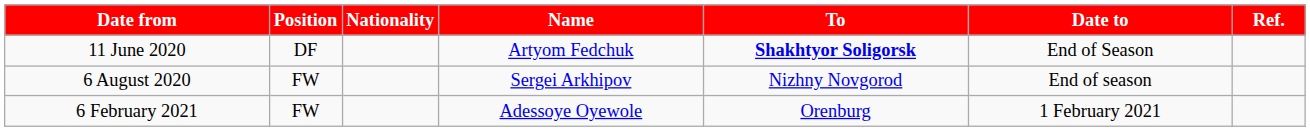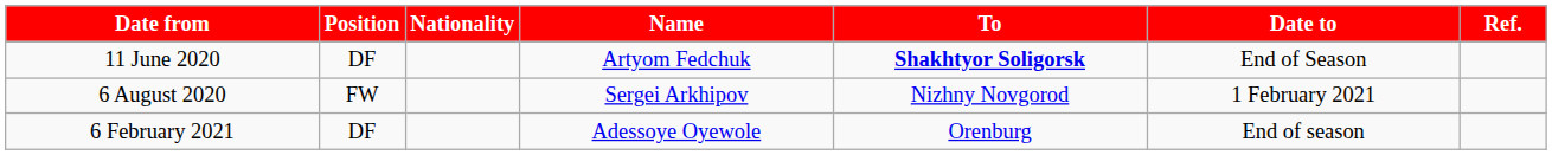6 August 2020 | Date to: End of season -> 1 February 2021
6 February 2021 | Position: FW -> DF
6 February 2021 | Date to: 1 February 2021 -> End of season
